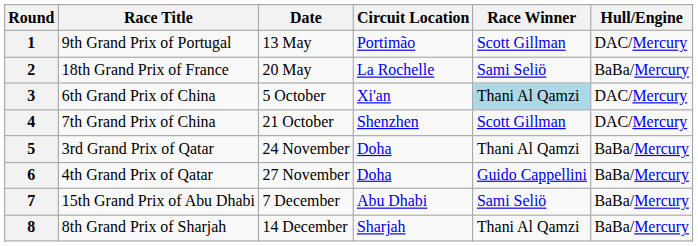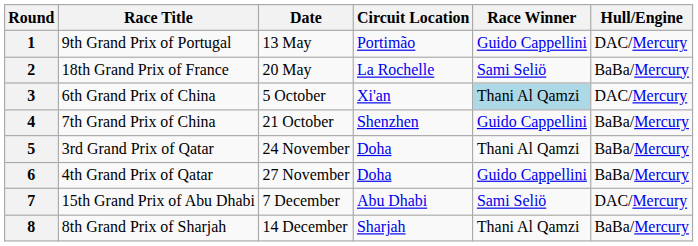1 | Race Winner: Scott Gillman -> Guido Cappellini
4 | Race Winner: Scott Gillman -> Guido Cappellini
4 | Hull/Engine: DAC/Mercury -> BaBa/Mercury
7 | Hull/Engine: BaBa/Mercury -> DAC/Mercury
